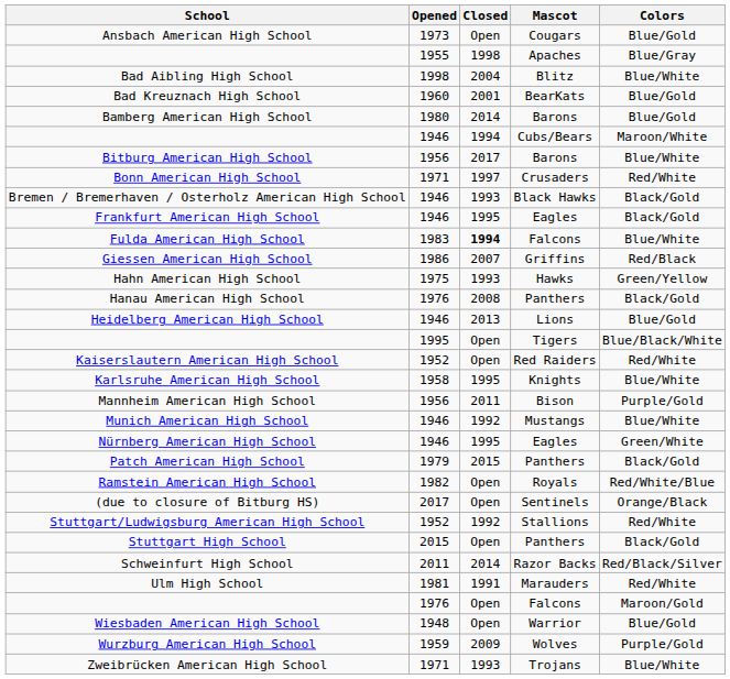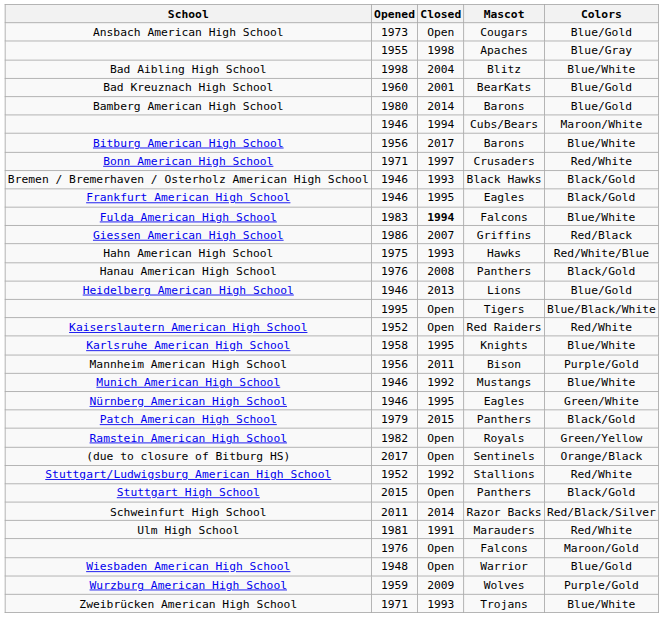Hahn American High School | Colors: Green/Yellow -> Red/White/Blue
Ramstein American High School | Colors: Red/White/Blue -> Green/Yellow
